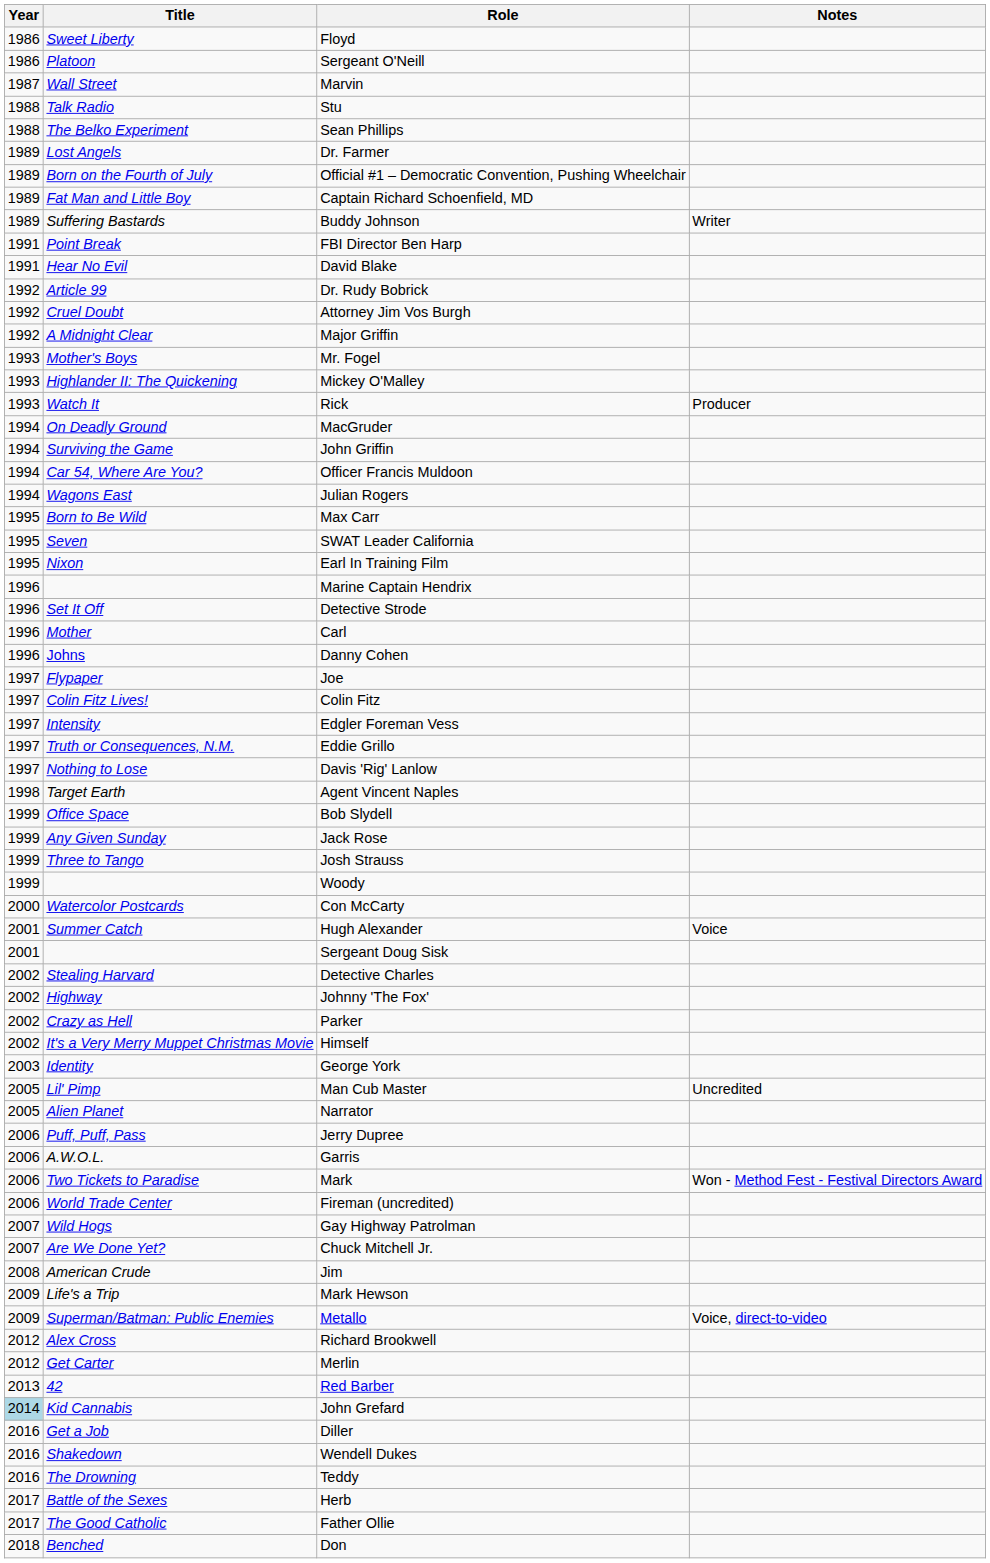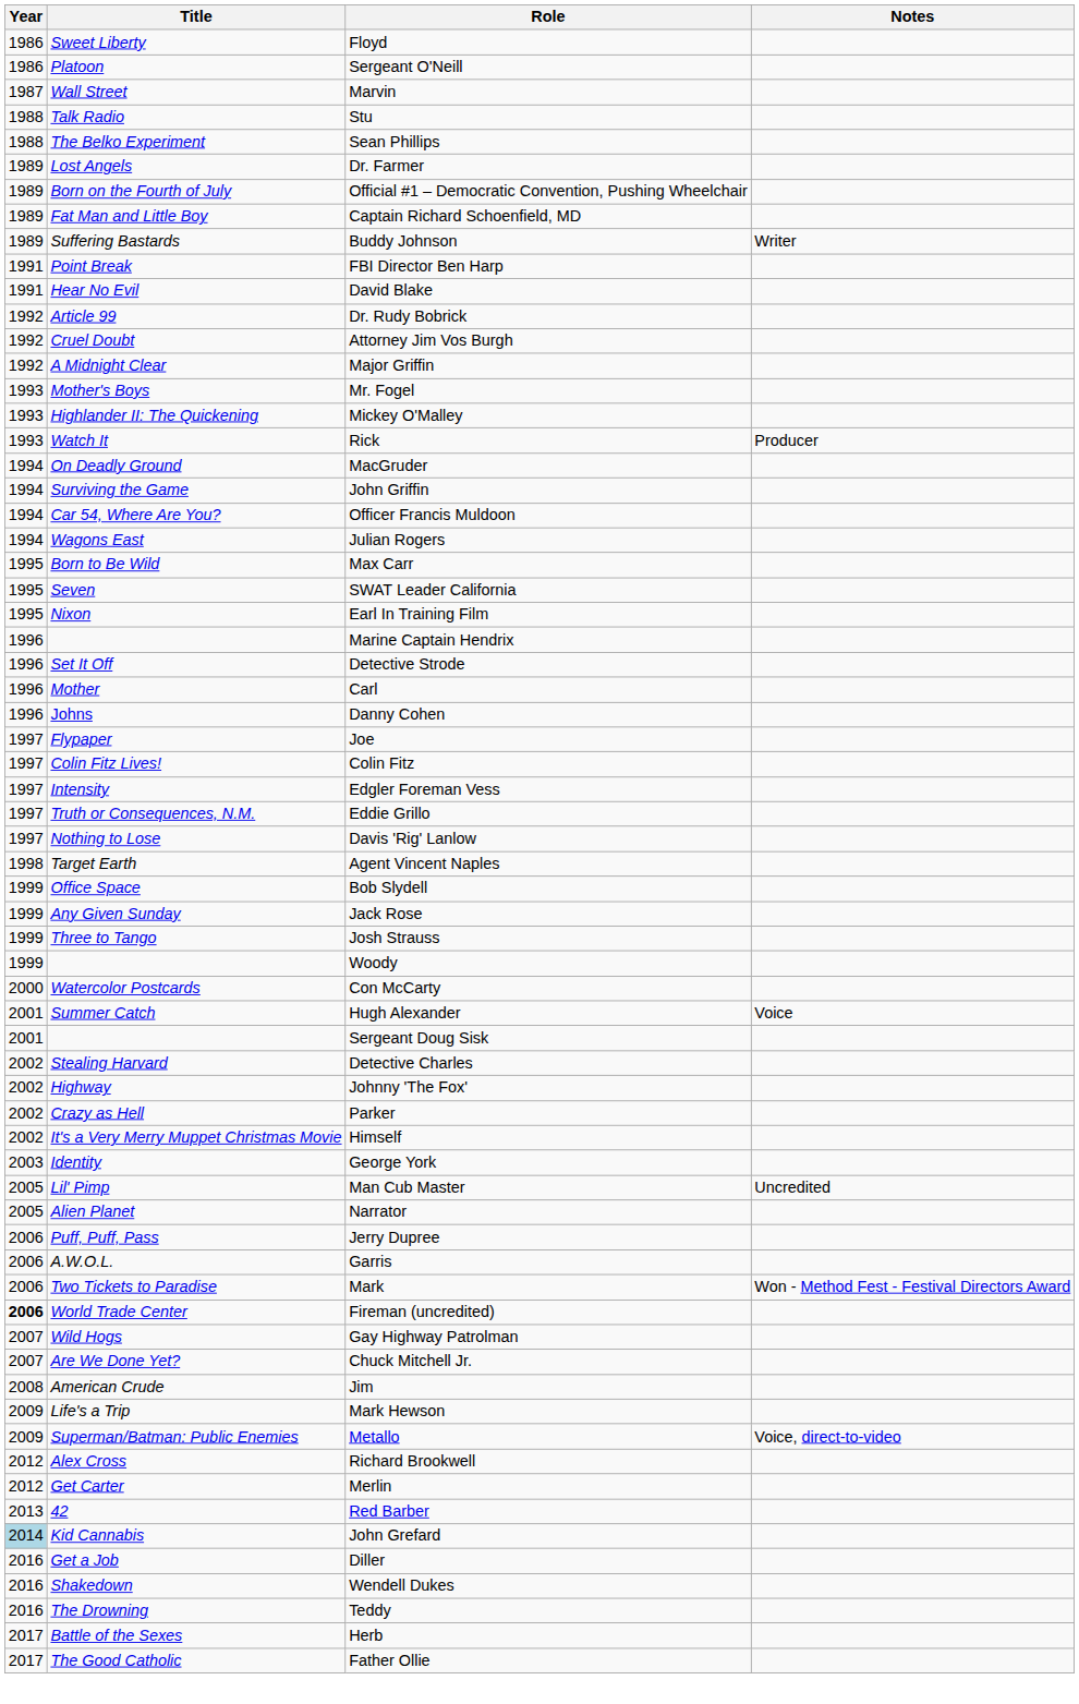Fireman (uncredited) | Year: normal -> bold
- row: 2018 | Benched | Don
